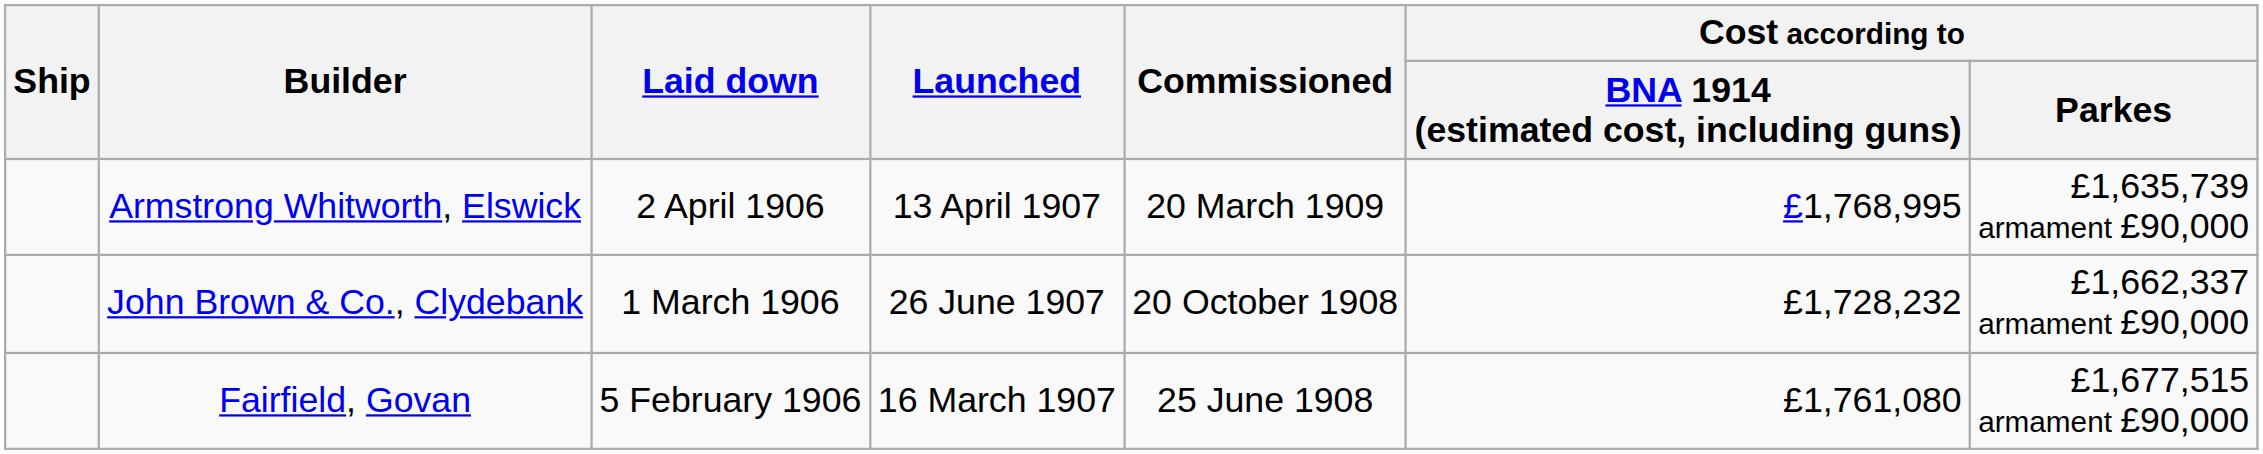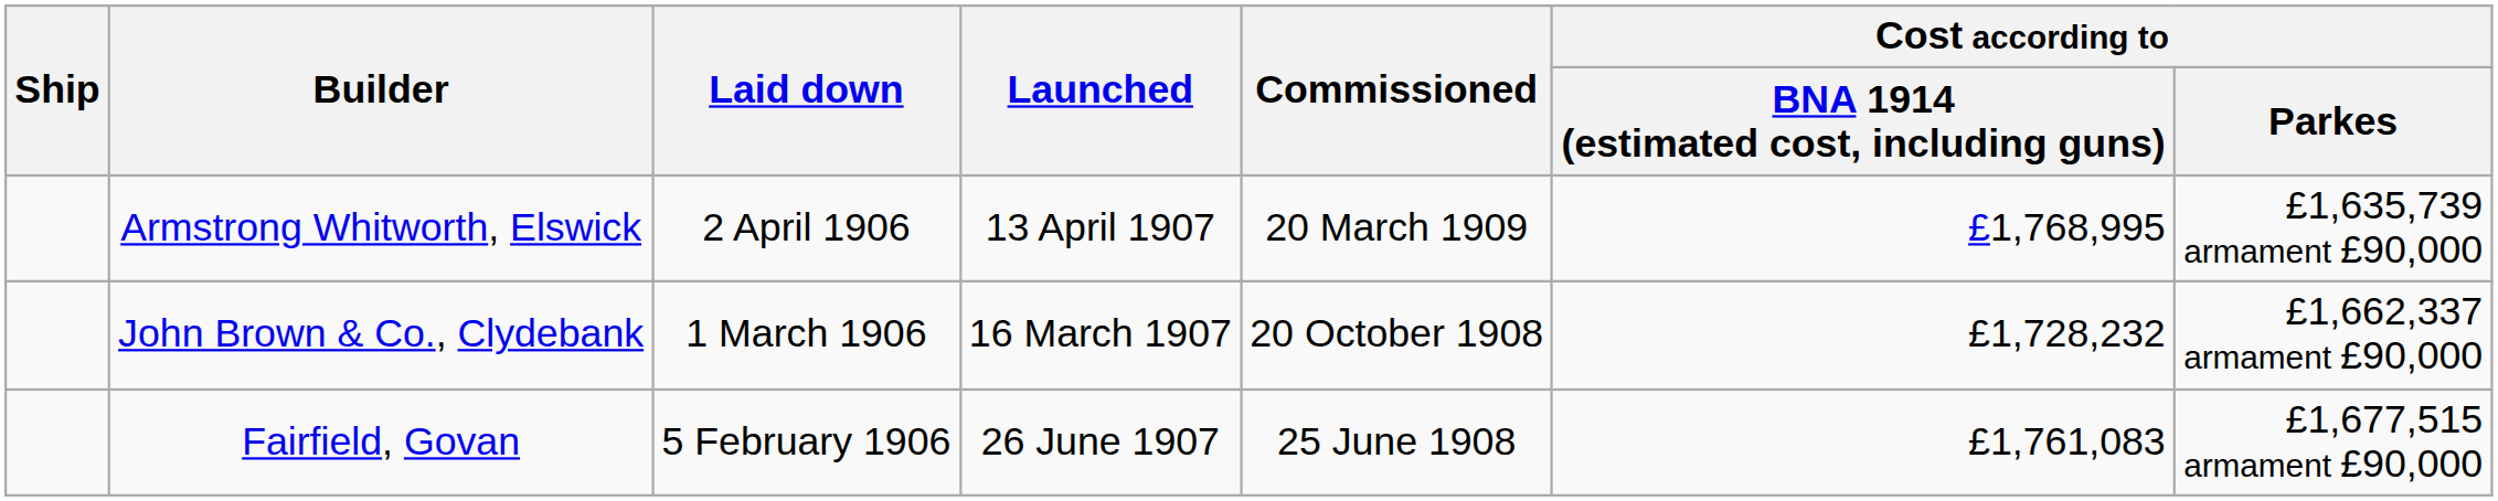John Brown & Co., Clydebank | Launched: 26 June 1907 -> 16 March 1907
Fairfield, Govan | Launched: 16 March 1907 -> 26 June 1907
Fairfield, Govan | column 6: £1,761,080 -> £1,761,083
